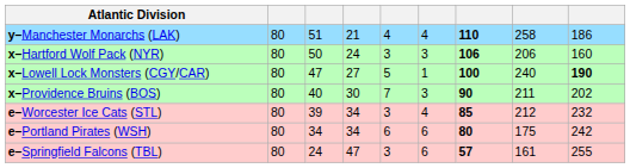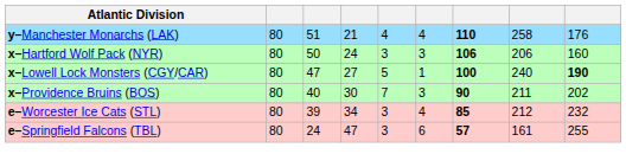y–Manchester Monarchs (LAK) | column 9: 186 -> 176
- row: e–Portland Pirates (WSH) | 80 | 34 | 34 | 6 | 6 | 80 | 175 | 242
